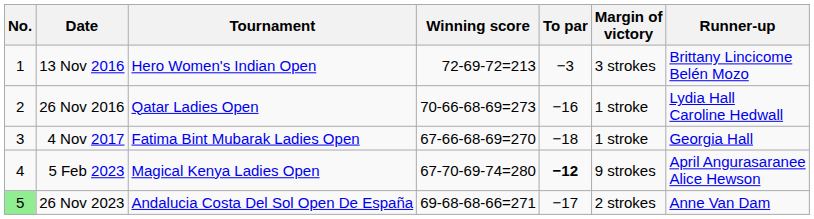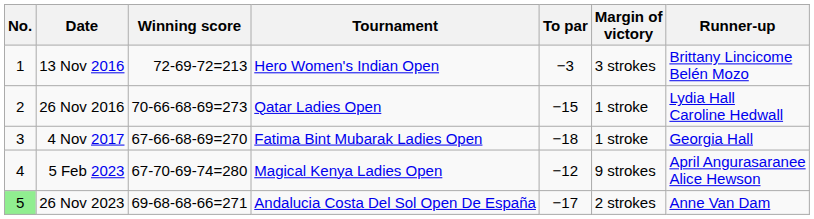columns swapped: Tournament <-> Winning score
26 Nov 2016 | To par: −16 -> −15
5 Feb 2023 | To par: bold -> normal
